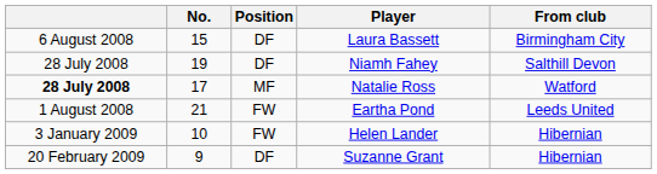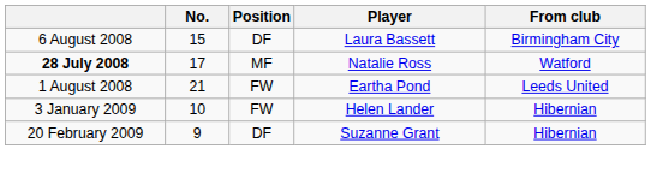- row: 28 July 2008 | 19 | DF | Niamh Fahey | Salthill Devon
